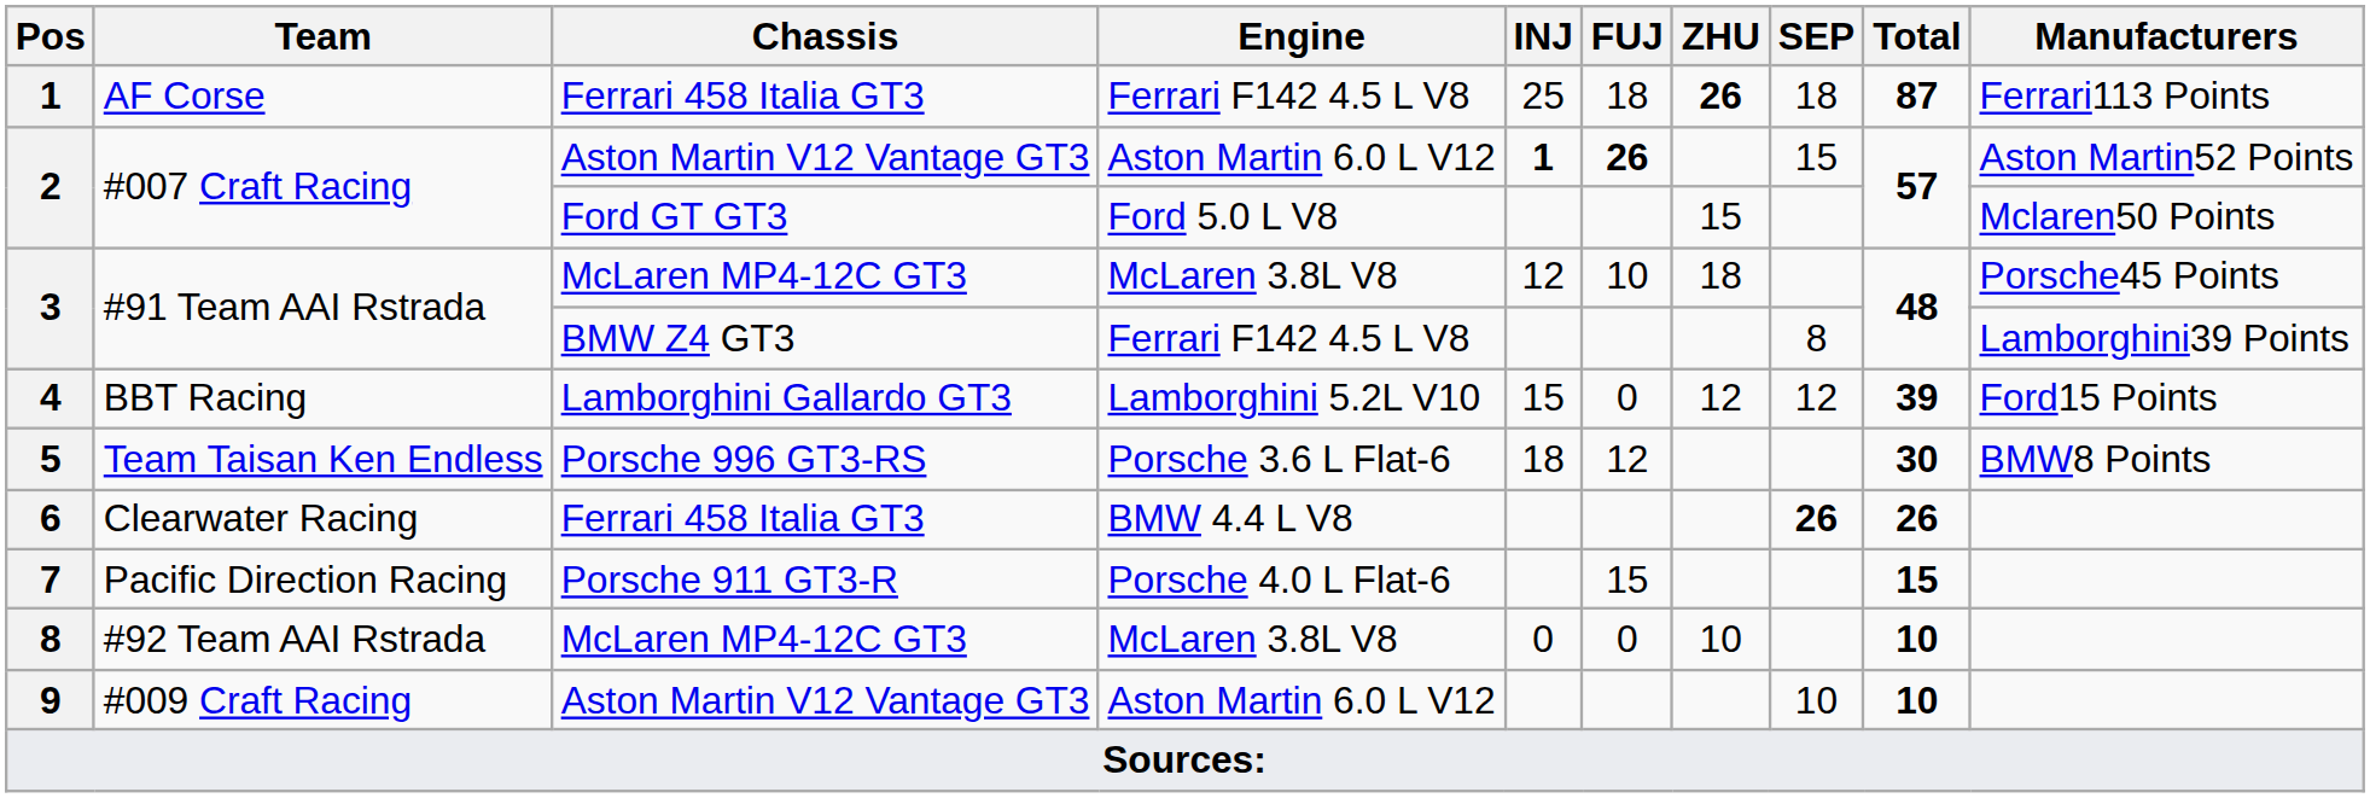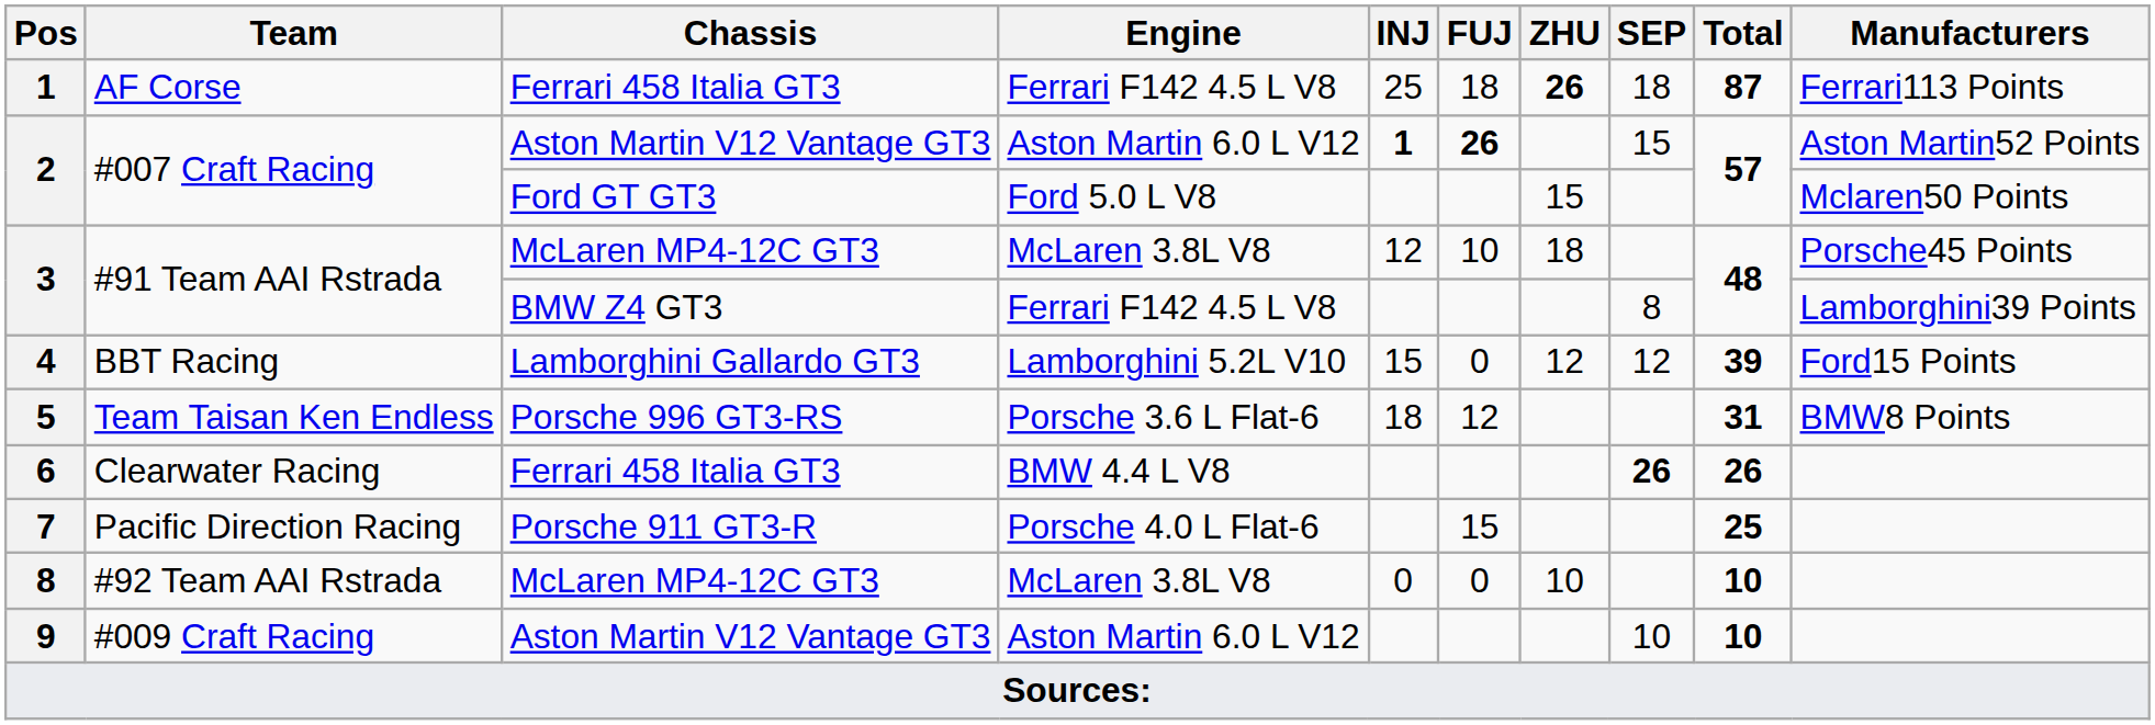5 | Total: 30 -> 31
7 | Total: 15 -> 25
